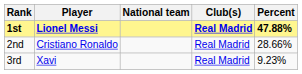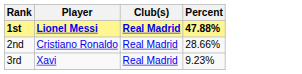- column: National team
